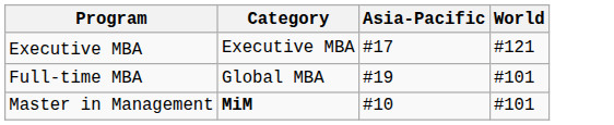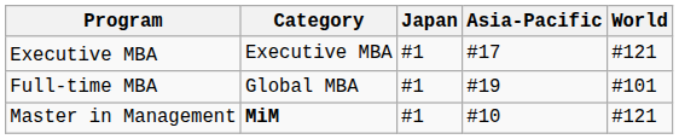+ column: Japan | #1 | #1 | #1
Master in Management | World: #101 -> #121
